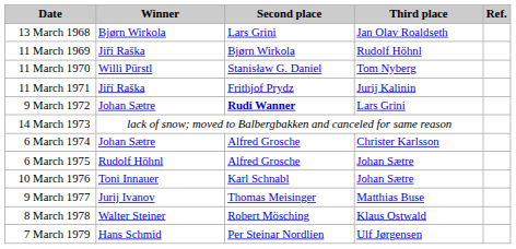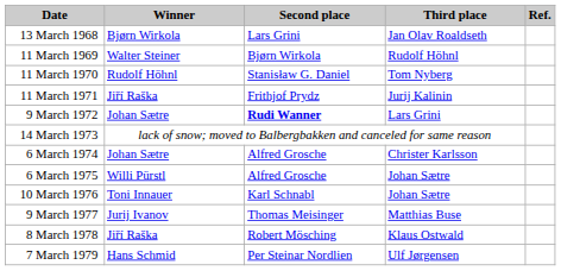11 March 1969 | Winner: Jiří Raška -> Walter Steiner
11 March 1970 | Winner: Willi Pürstl -> Rudolf Höhnl
6 March 1975 | Winner: Rudolf Höhnl -> Willi Pürstl
8 March 1978 | Winner: Walter Steiner -> Jiří Raška
